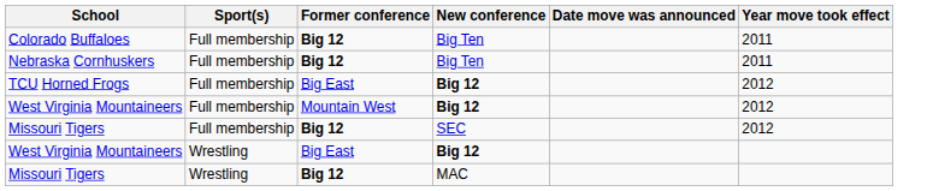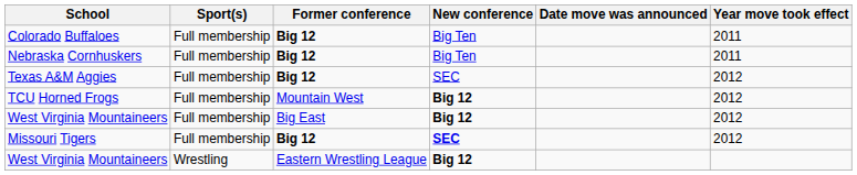+ row: Texas A&M Aggies | Full membership | Big 12 | SEC | 2012
TCU Horned Frogs | Former conference: Big East -> Mountain West
West Virginia Mountaineers / Full membership | Former conference: Mountain West -> Big East
Missouri Tigers / Full membership | New conference: normal -> bold
West Virginia Mountaineers / Wrestling | Former conference: Big East -> Eastern Wrestling League
- row: Missouri Tigers | Wrestling | Big 12 | MAC
